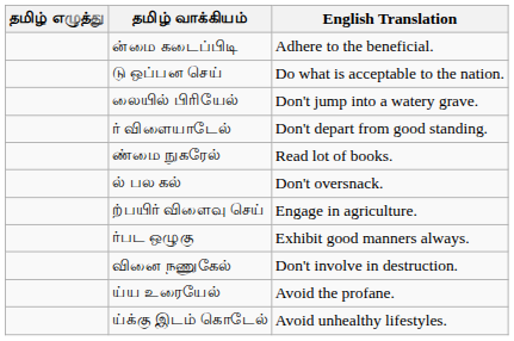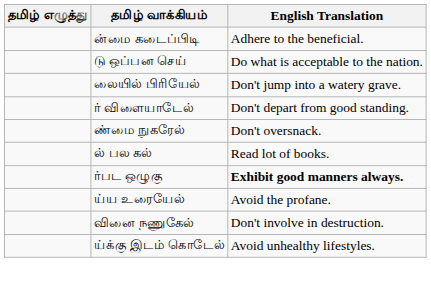ண்மை நுகரேல் | English Translation: Read lot of books. -> Don't oversnack.
ல் பல கல் | English Translation: Don't oversnack. -> Read lot of books.
- row: ற்பயிர் விளைவு செய் | Engage in agriculture.
ர்பட ஒழுகு | English Translation: normal -> bold
rows swapped: வினை நணுகேல் <-> ய்ய உரையேல்
